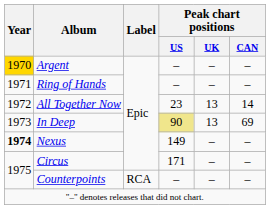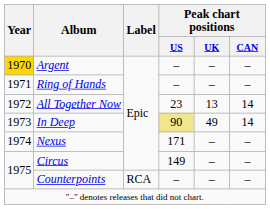In Deep | Peak chart positions / UK: 13 -> 49
In Deep | Peak chart positions / CAN: 69 -> 14
Nexus | Year: bold -> normal
Nexus | Peak chart positions / US: 149 -> 171
Circus | Peak chart positions / US: 171 -> 149
